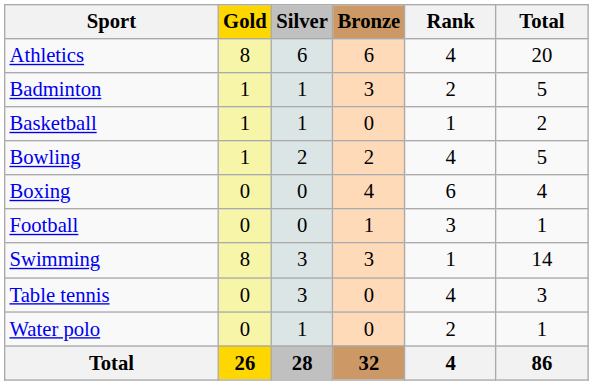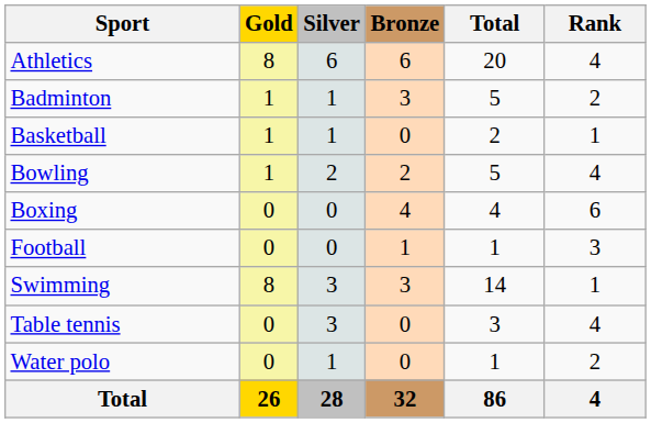columns swapped: Total <-> Rank
